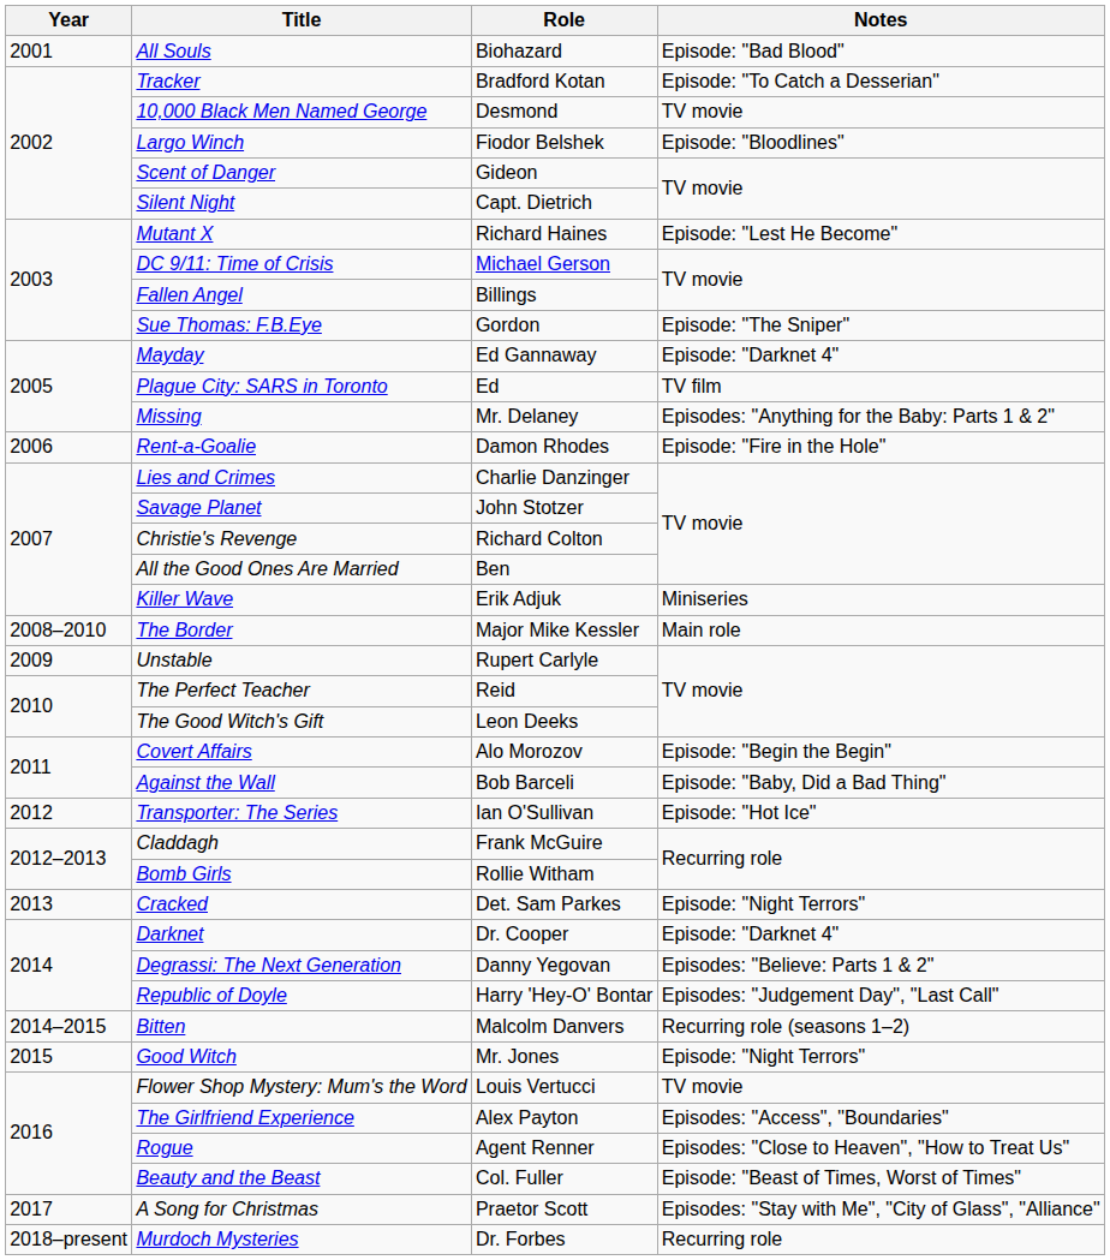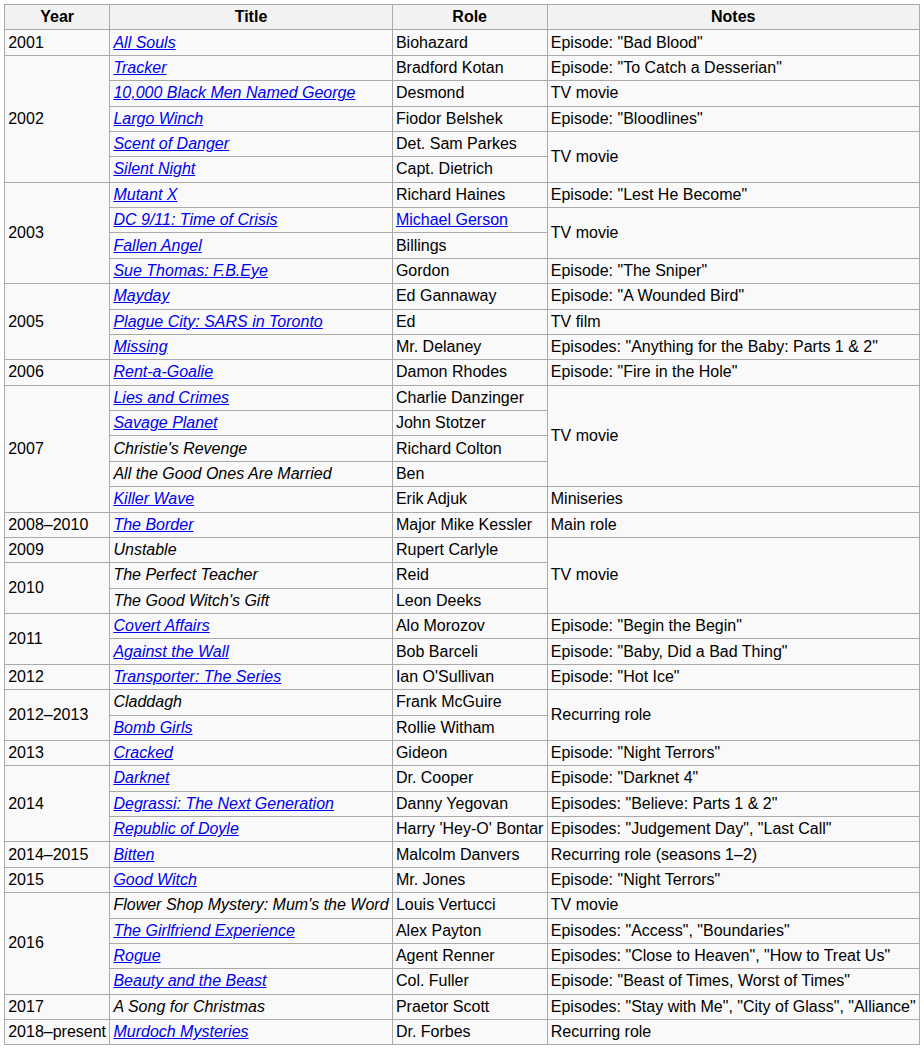Scent of Danger | Role: Gideon -> Det. Sam Parkes
Mayday | Notes: Episode: "Darknet 4" -> Episode: "A Wounded Bird"
Cracked | Role: Det. Sam Parkes -> Gideon
